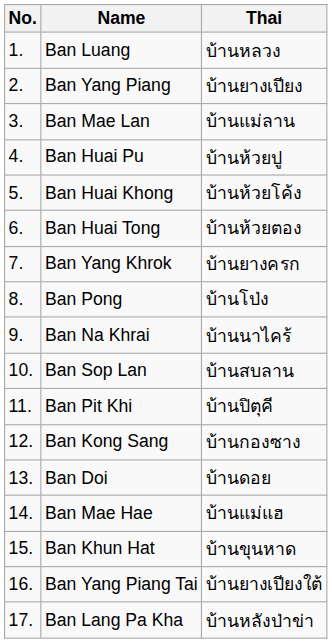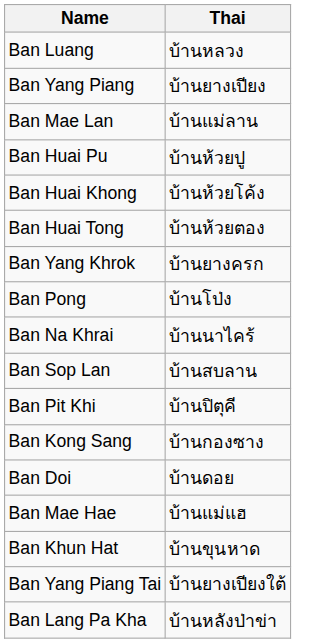- column: No. | 1. | 2. | 3. | 4. | 5. | 6. | 7. | 8. | 9. | 10. | 11. | 12. | 13. | 14. | 15. | 16. | 17.
